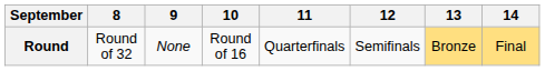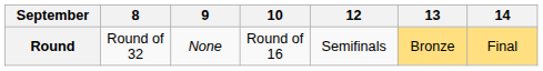- column: 11 | Quarterfinals
